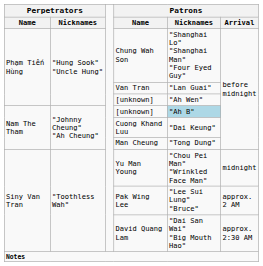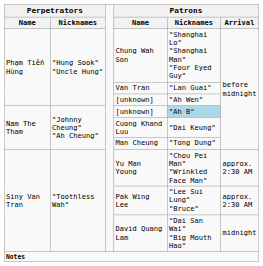Yu Man Young | Patrons / Arrival: midnight -> approx. 2:30 AM
Pak Wing Lee | Patrons / Arrival: approx. 2 AM -> approx. 2:30 AM
David Quang Lam | Patrons / Arrival: approx. 2:30 AM -> midnight
